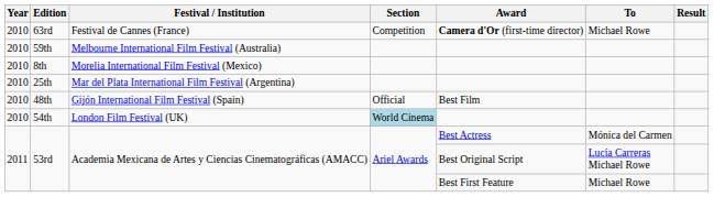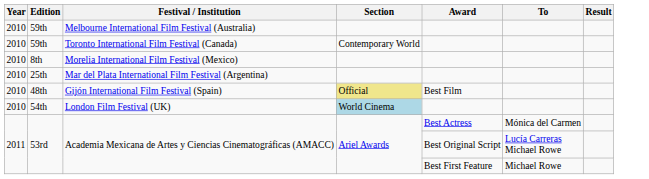- row: 2010 | 63rd | Festival de Cannes (France) | Competition | Camera d'Or (first-time director) | Michael Rowe
+ row: 2010 | 59th | Toronto International Film Festival (Canada) | Contemporary World
Gijón International Film Festival (Spain) | Section: no background -> khaki background
